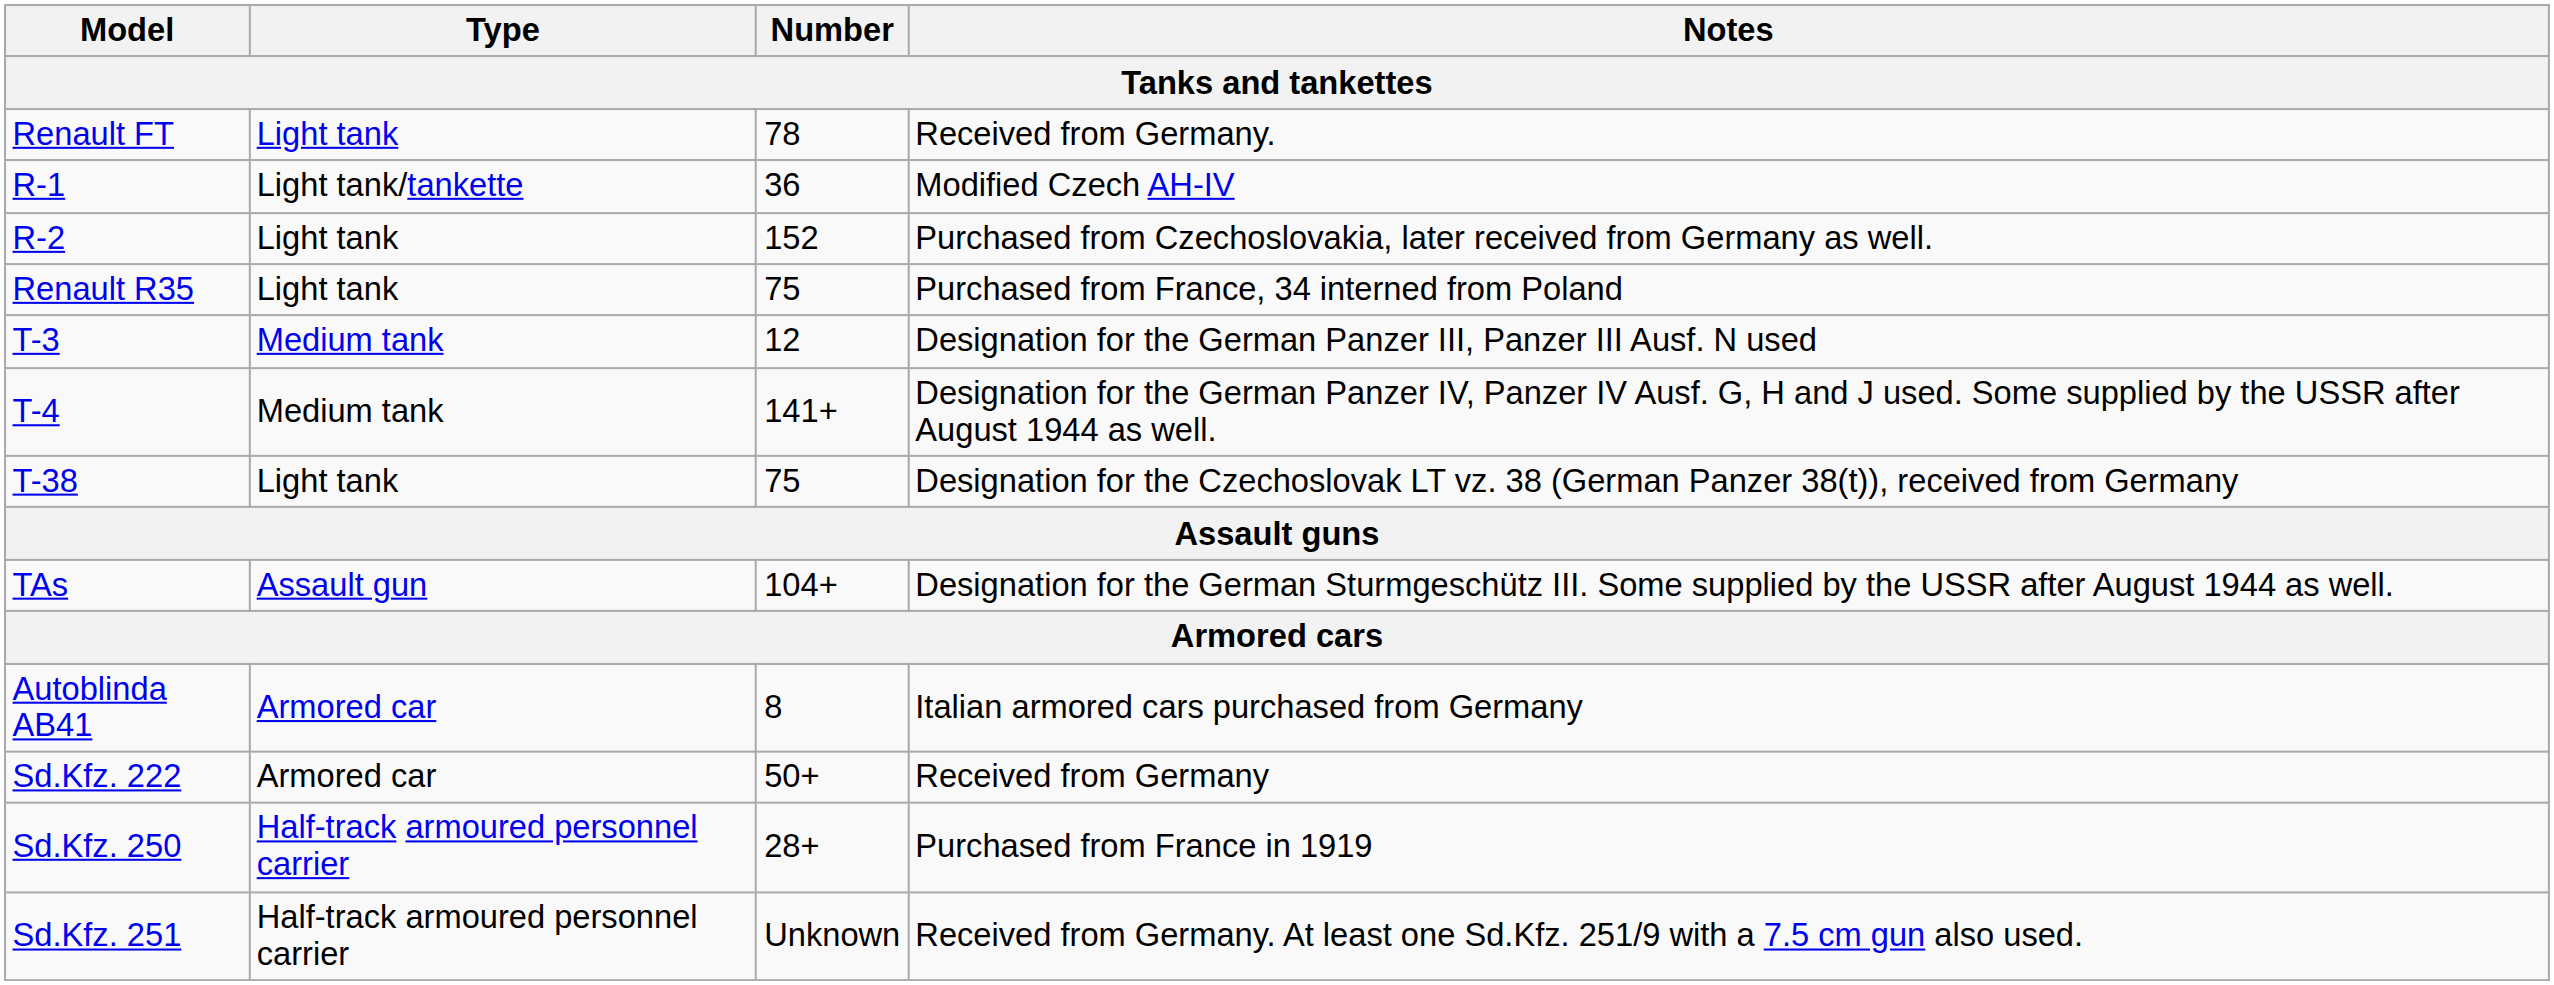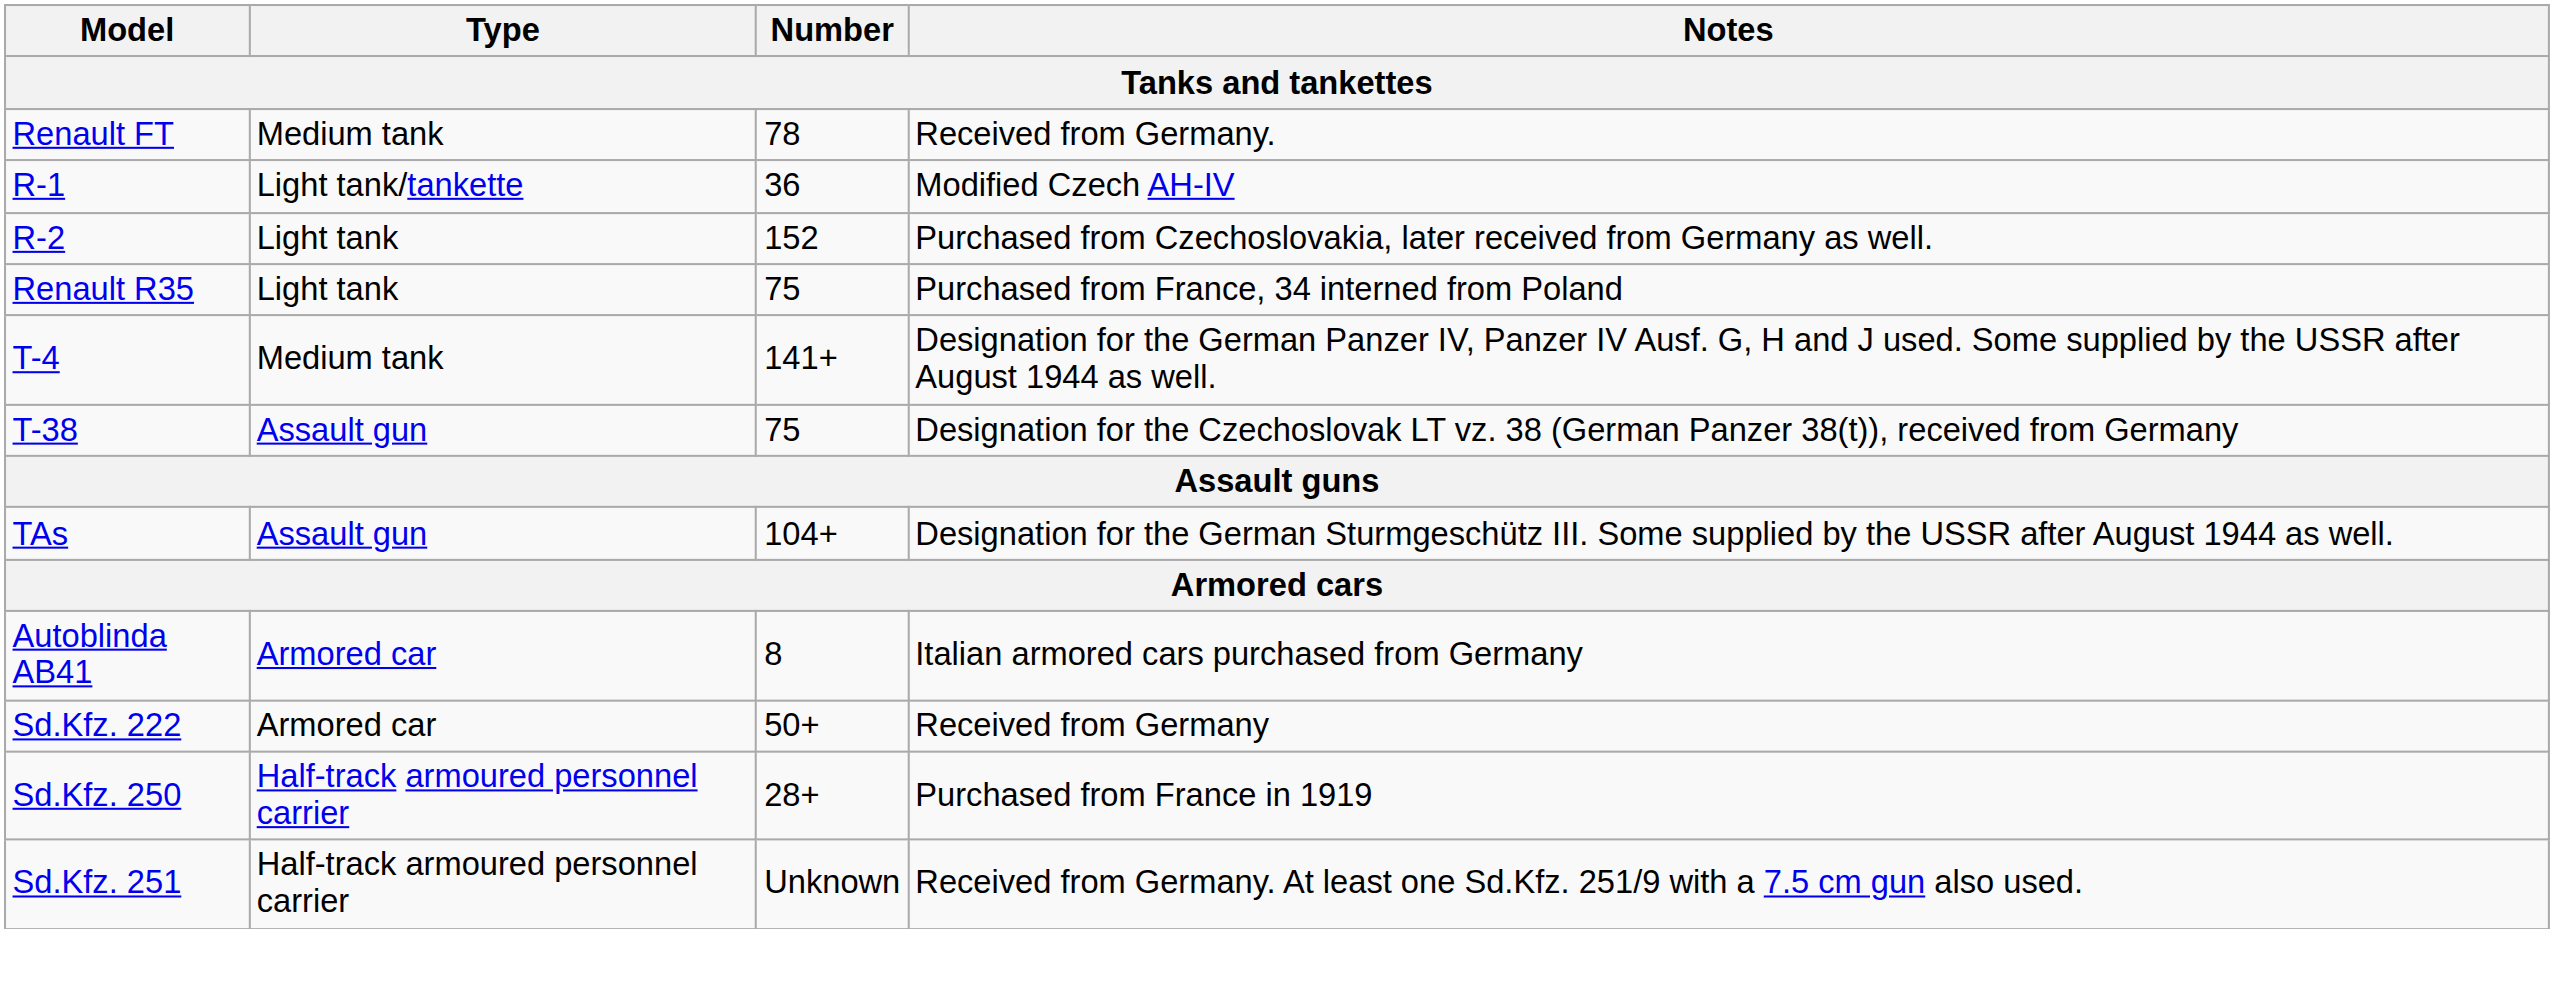Renault FT | Type: Light tank -> Medium tank
- row: T-3 | Medium tank | 12 | Designation for the German Panzer III, Panzer III Ausf. N used
T-38 | Type: Light tank -> Assault gun
